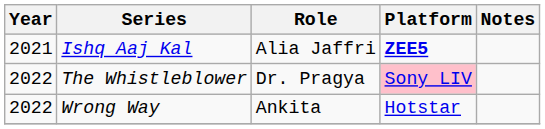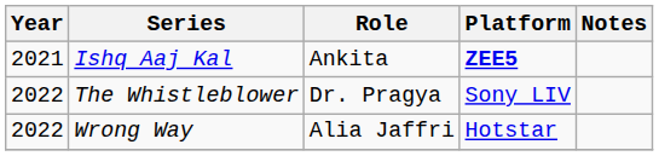Ishq Aaj Kal | Role: Alia Jaffri -> Ankita
The Whistleblower | Platform: pink background -> no background
Wrong Way | Role: Ankita -> Alia Jaffri
